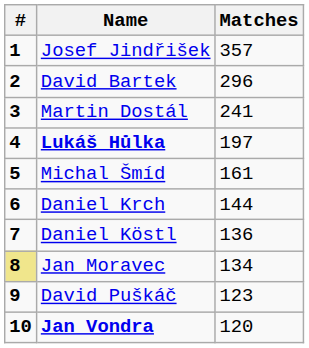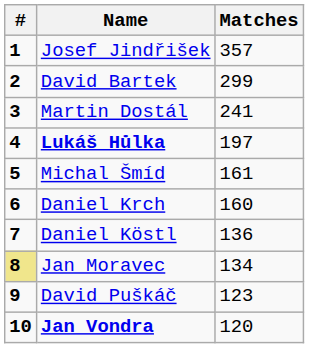David Bartek | Matches: 296 -> 299
Daniel Krch | Matches: 144 -> 160
